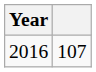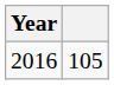2016 | column 2: 107 -> 105
